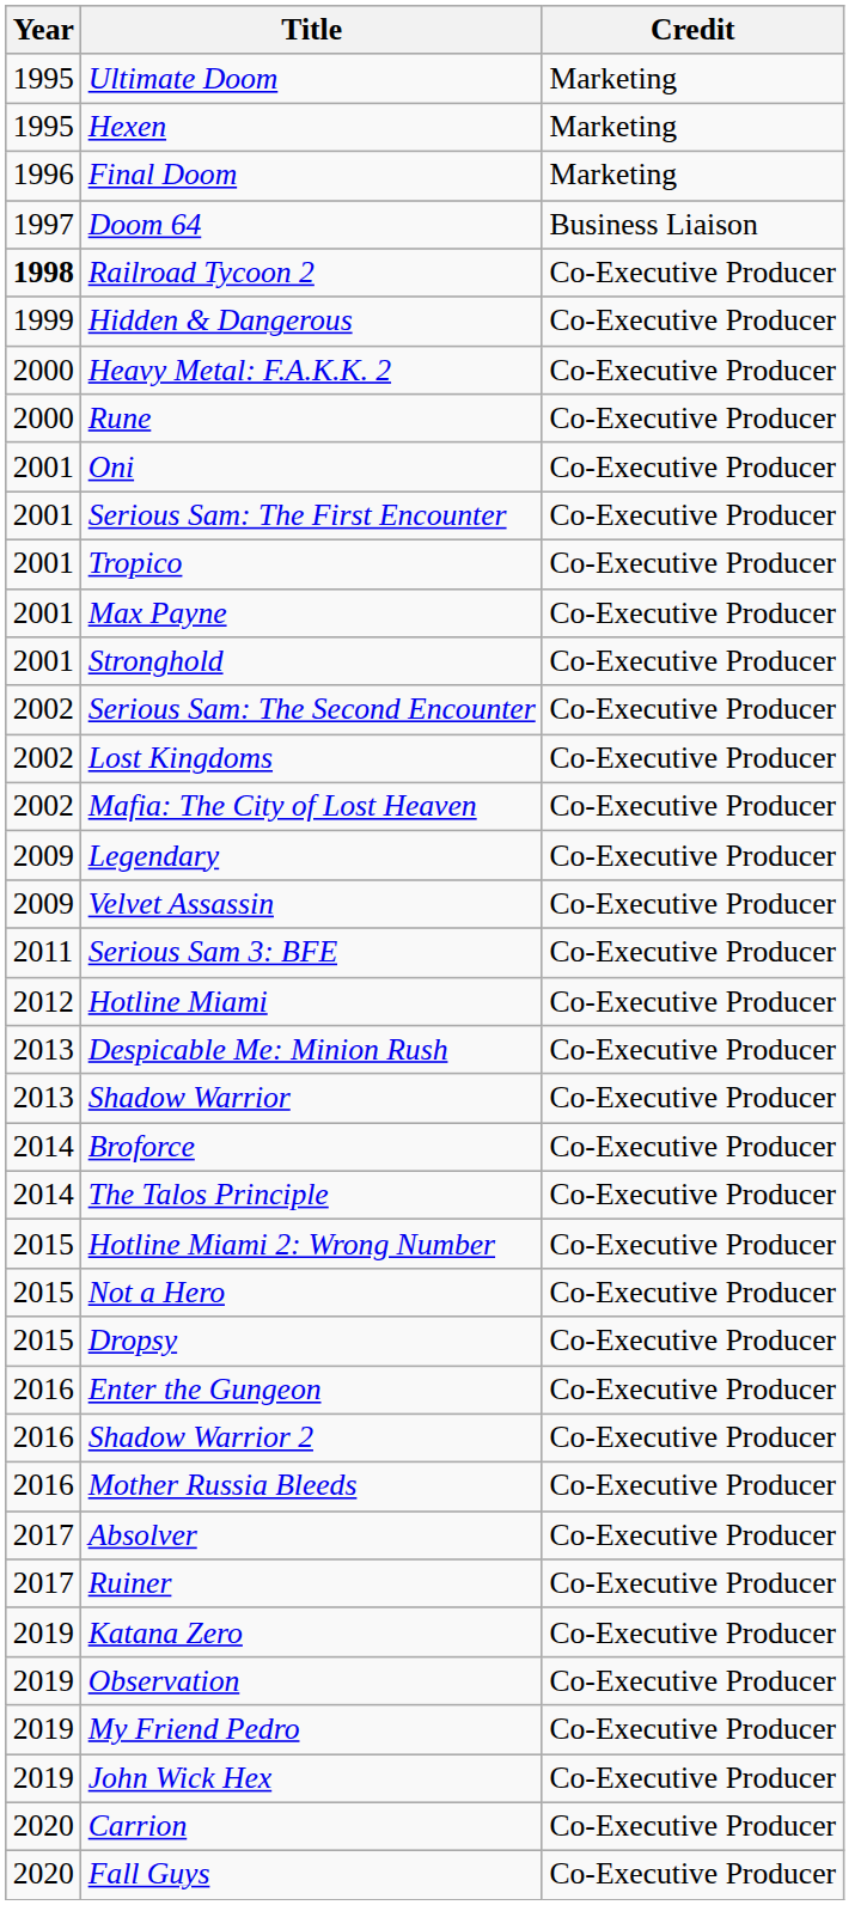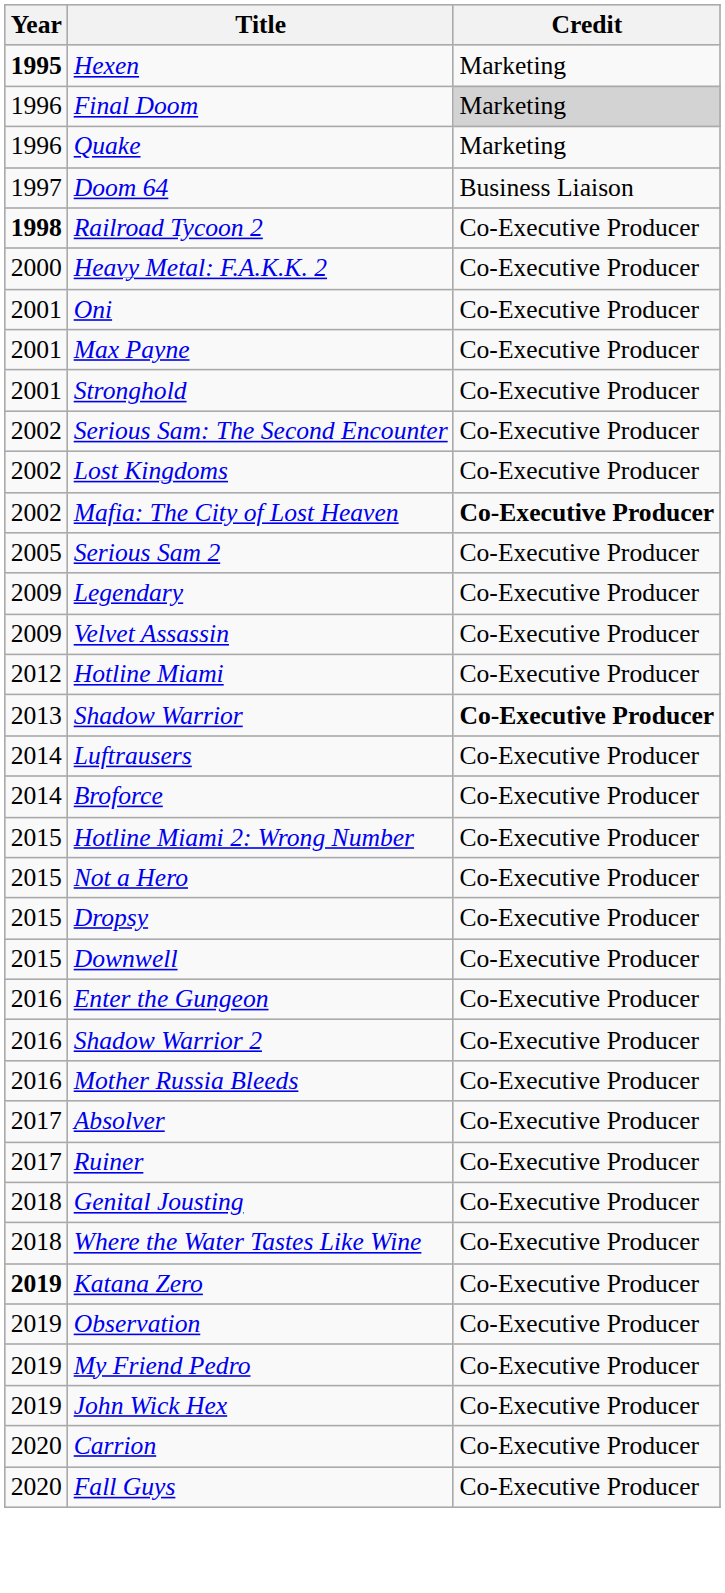- row: 1995 | Ultimate Doom | Marketing
Hexen | Year: normal -> bold
Final Doom | Credit: no background -> lightgrey background
+ row: 1996 | Quake | Marketing
- row: 1999 | Hidden & Dangerous | Co-Executive Producer
- row: 2000 | Rune | Co-Executive Producer
- row: 2001 | Serious Sam: The First Encounter | Co-Executive Producer
- row: 2001 | Tropico | Co-Executive Producer
Mafia: The City of Lost Heaven | Credit: normal -> bold
+ row: 2005 | Serious Sam 2 | Co-Executive Producer
- row: 2011 | Serious Sam 3: BFE | Co-Executive Producer
- row: 2013 | Despicable Me: Minion Rush | Co-Executive Producer
Shadow Warrior | Credit: normal -> bold
+ row: 2014 | Luftrausers | Co-Executive Producer
- row: 2014 | The Talos Principle | Co-Executive Producer
+ row: 2015 | Downwell | Co-Executive Producer
+ row: 2018 | Genital Jousting | Co-Executive Producer
+ row: 2018 | Where the Water Tastes Like Wine | Co-Executive Producer
Katana Zero | Year: normal -> bold
